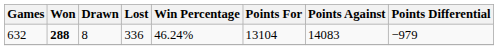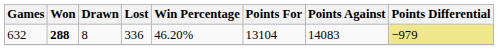632 | Win Percentage: 46.24% -> 46.20%
632 | Points Differential: no background -> khaki background
